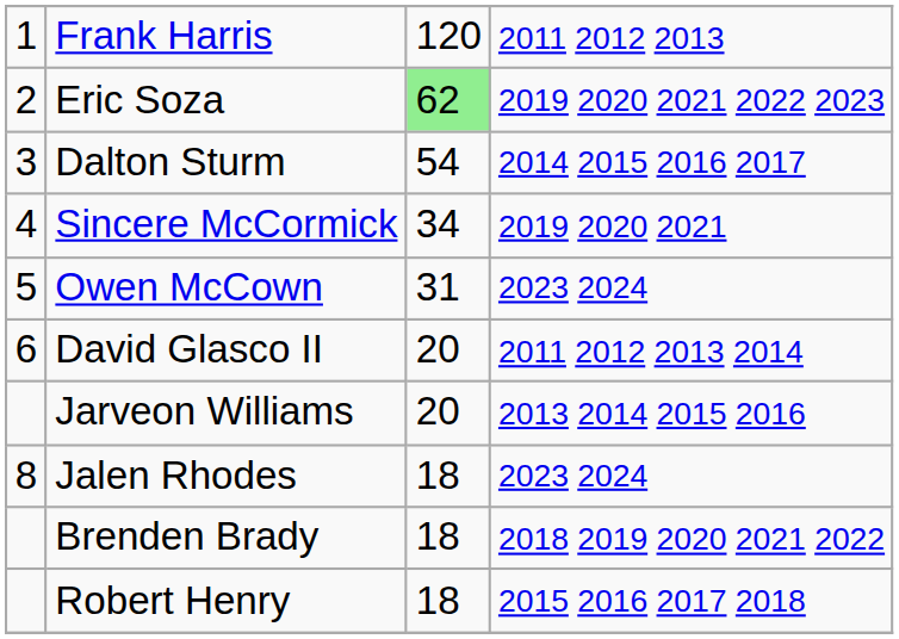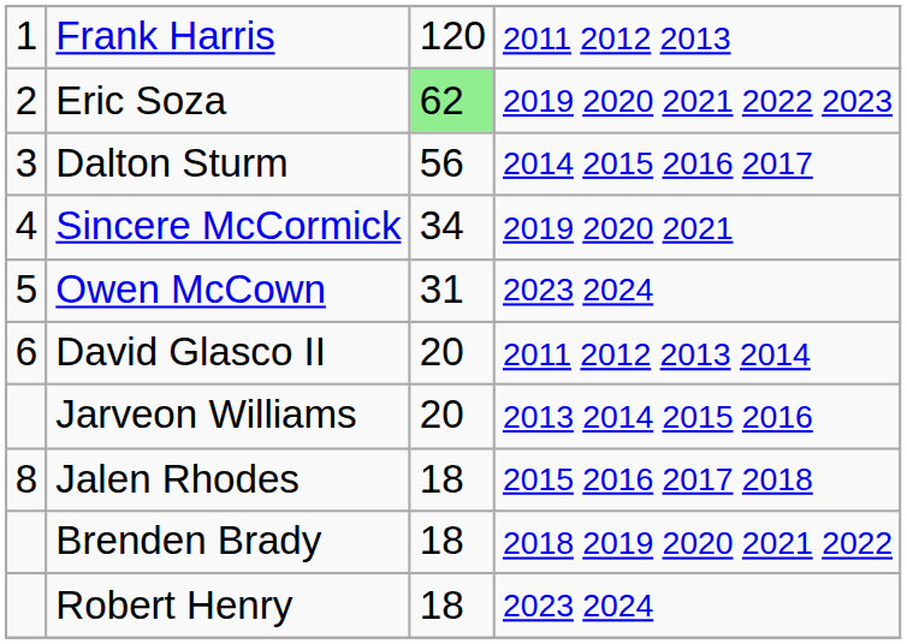Dalton Sturm | column 3: 54 -> 56
Jalen Rhodes | column 4: 2023 2024 -> 2015 2016 2017 2018
Robert Henry | column 4: 2015 2016 2017 2018 -> 2023 2024
